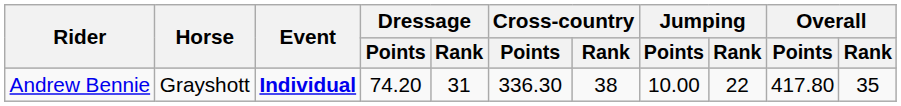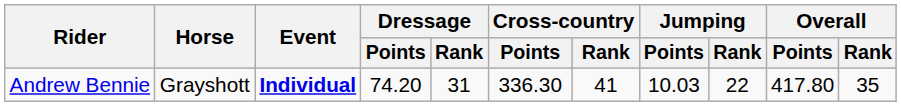Andrew Bennie | Cross-country / Rank: 38 -> 41
Andrew Bennie | Jumping / Points: 10.00 -> 10.03
